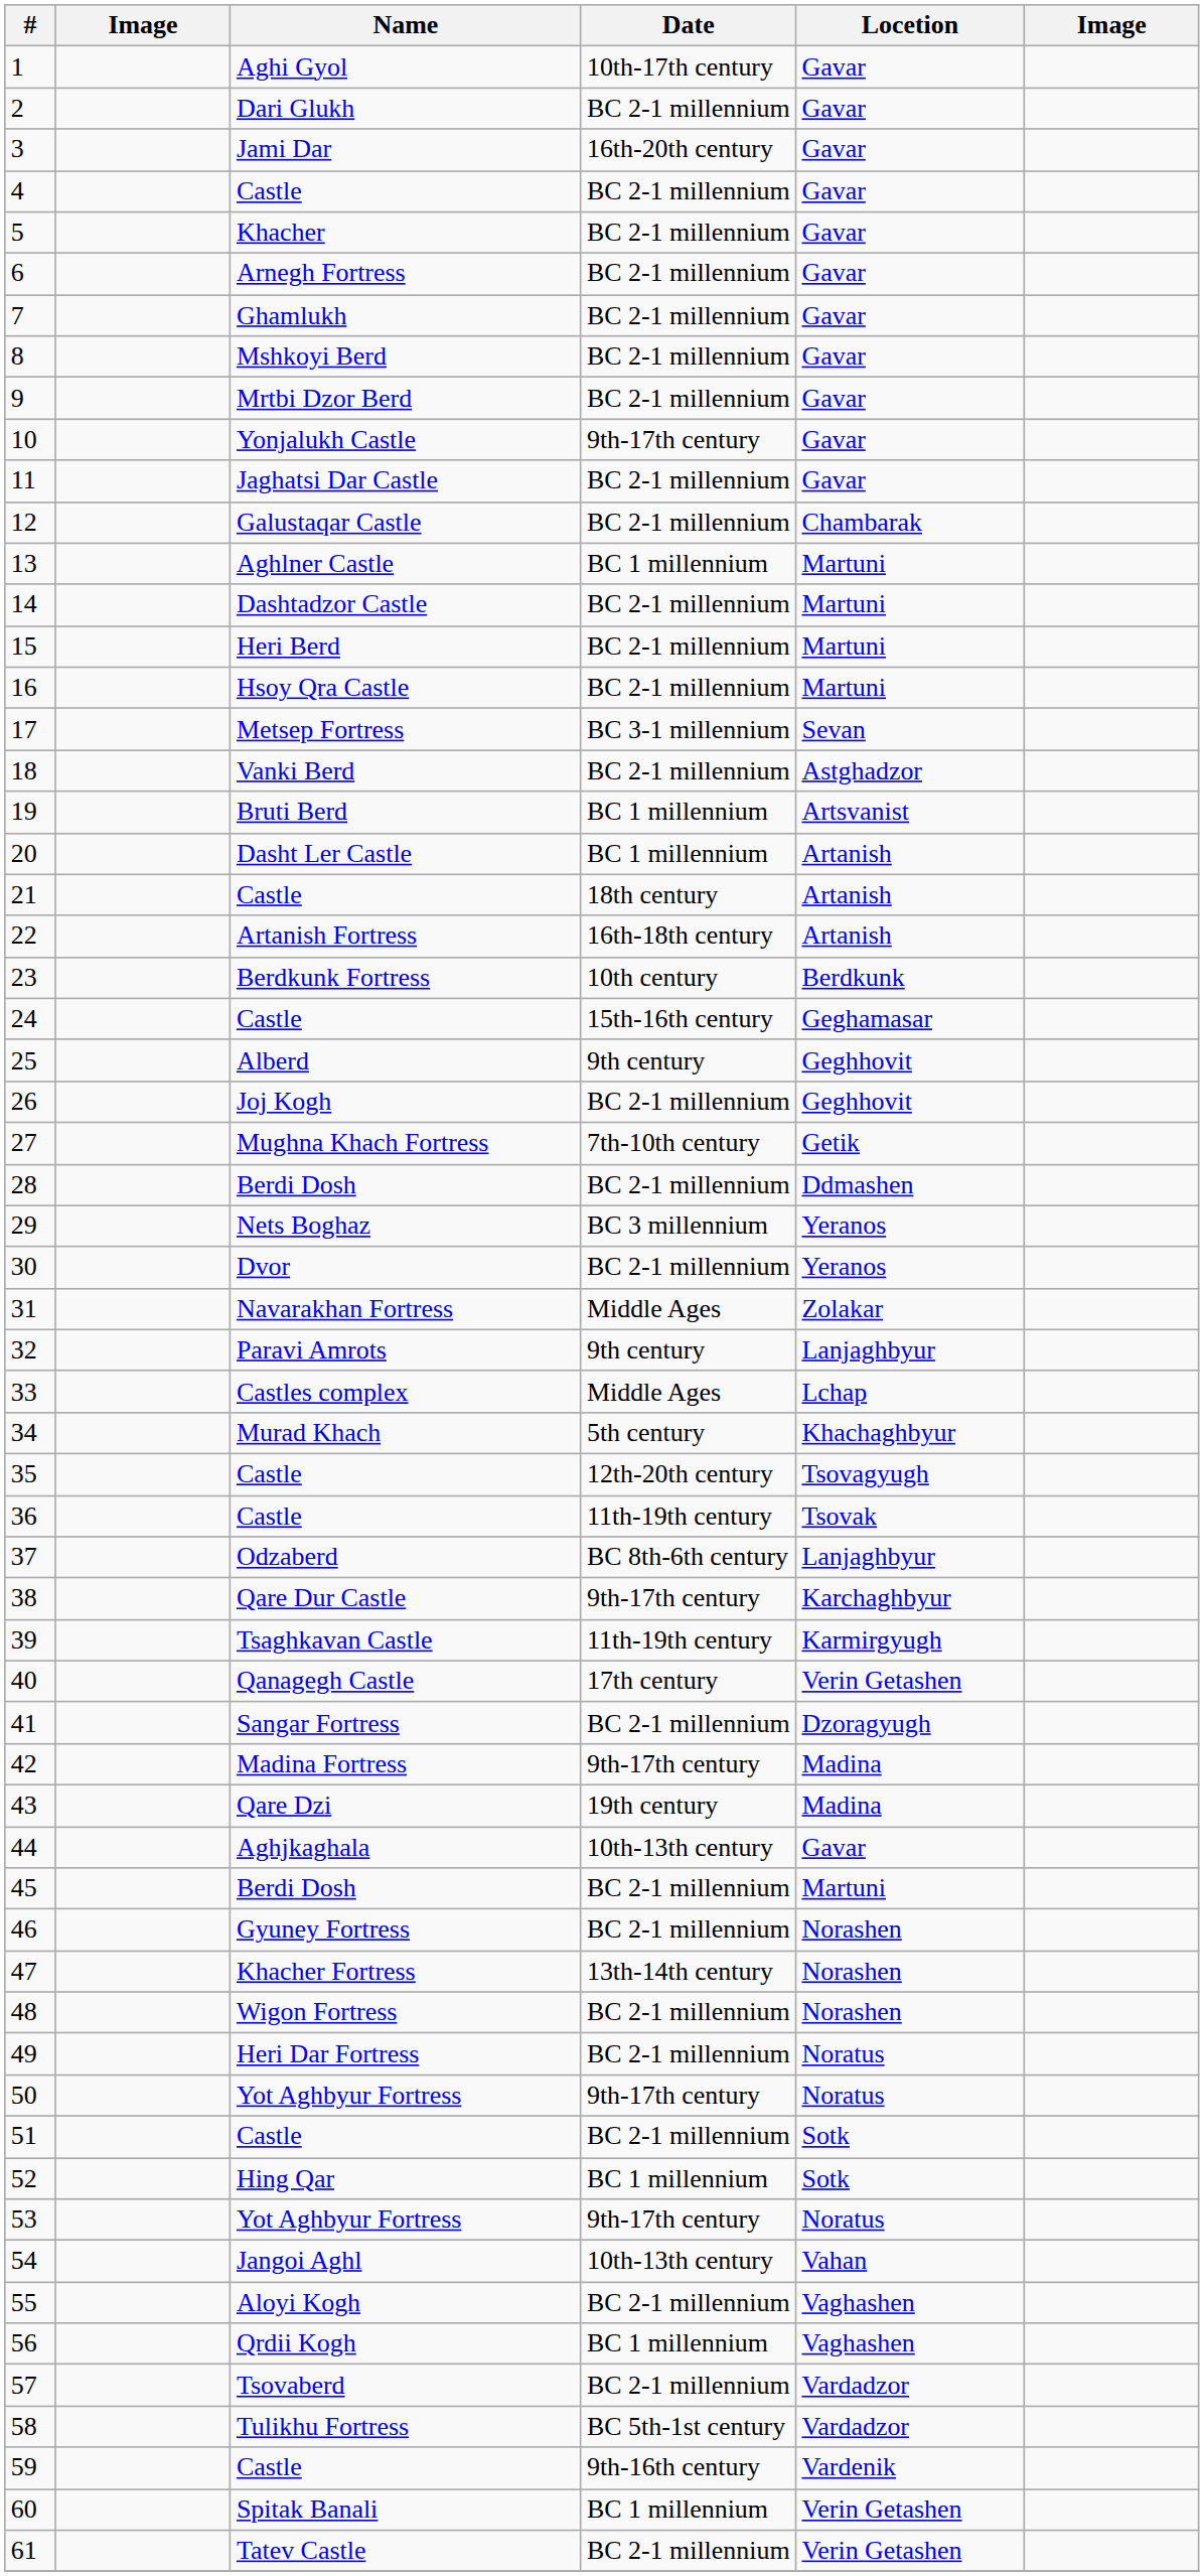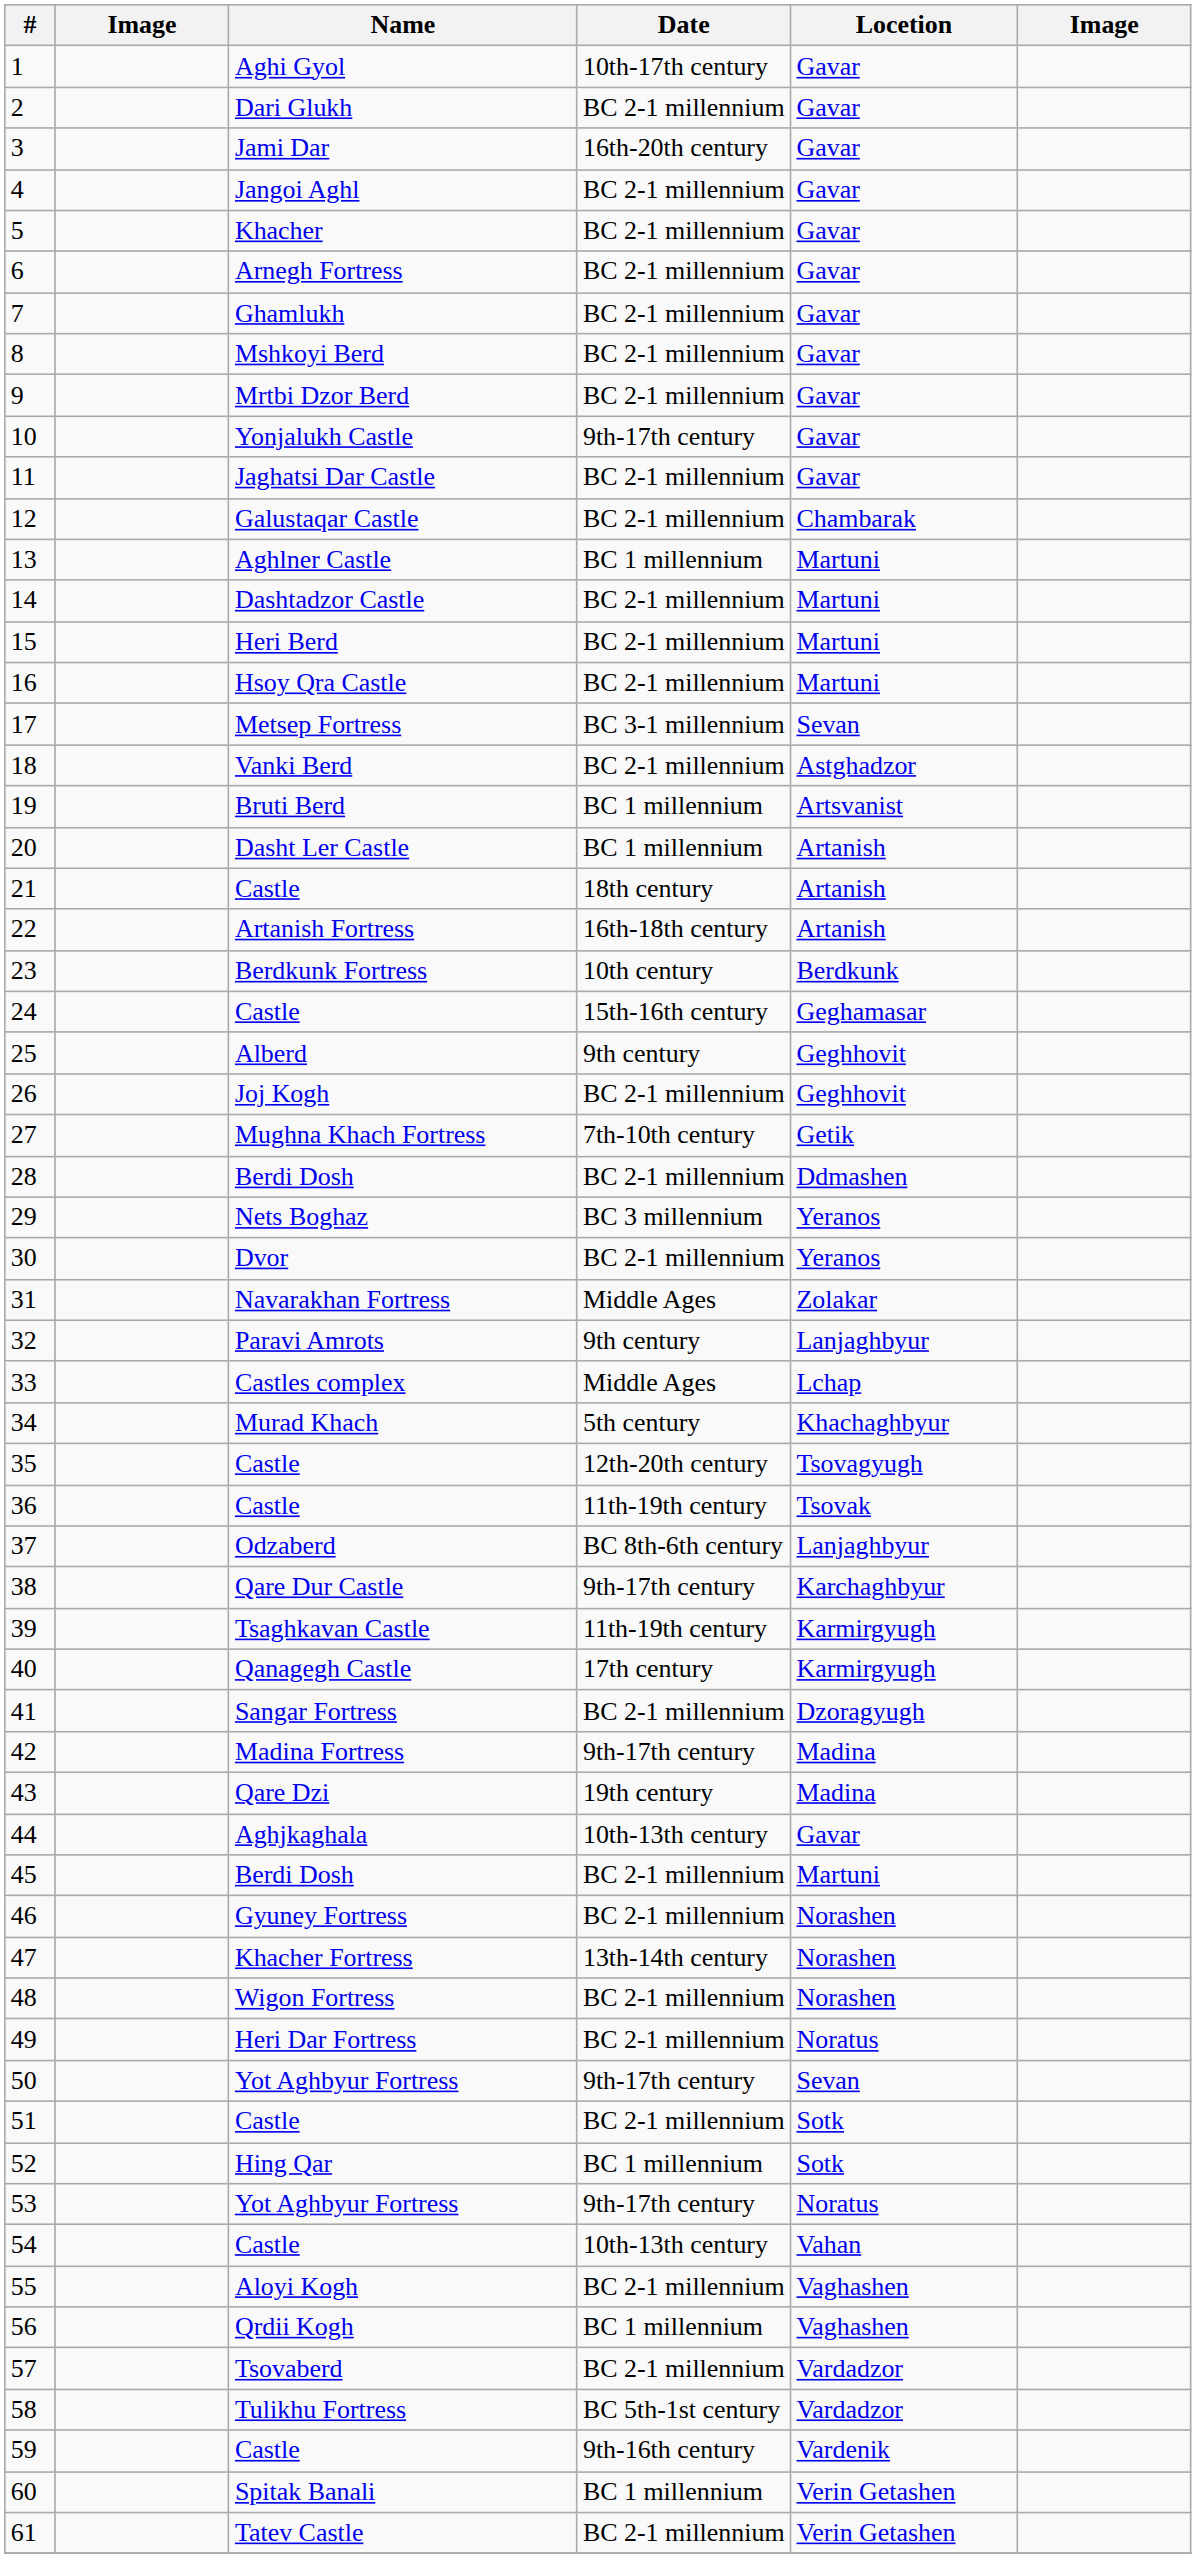4 | Name: Castle -> Jangoi Aghl
40 | Locetion: Verin Getashen -> Karmirgyugh
50 | Locetion: Noratus -> Sevan
54 | Name: Jangoi Aghl -> Castle
